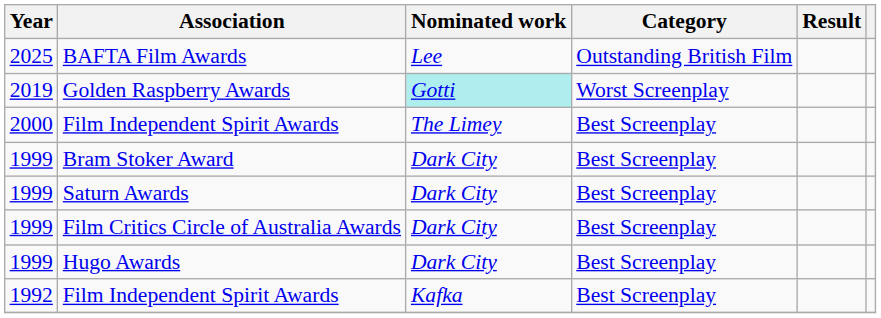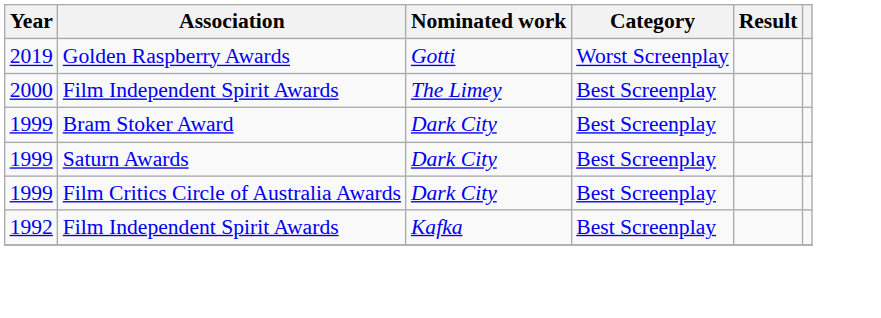- row: 2025 | BAFTA Film Awards | Lee | Outstanding British Film
Golden Raspberry Awards | Nominated work: paleturquoise background -> no background
- row: 1999 | Hugo Awards | Dark City | Best Screenplay
